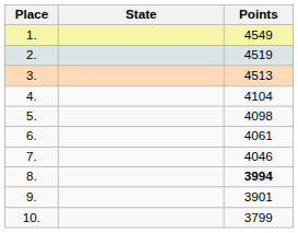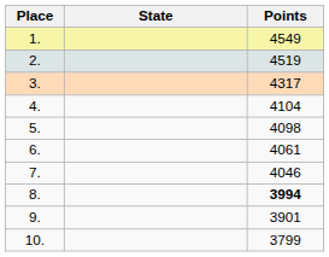3. | Points: 4513 -> 4317
